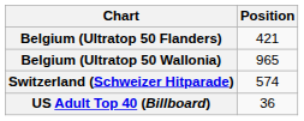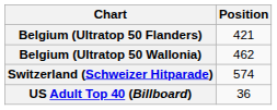Belgium (Ultratop 50 Wallonia) | Position: 965 -> 462
